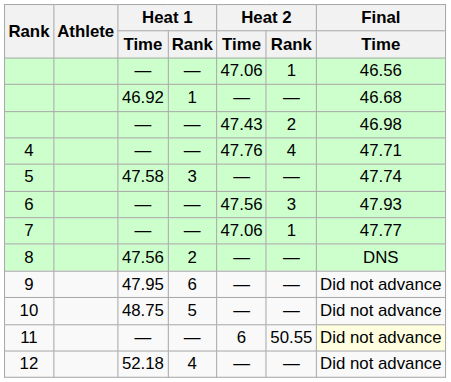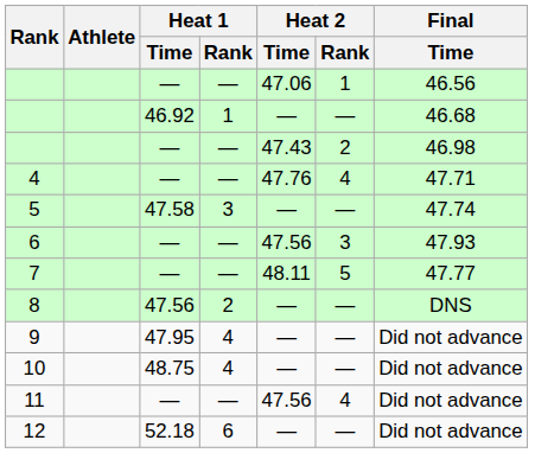7 | Heat 2 / Time: 47.06 -> 48.11
7 | Heat 2 / Rank: 1 -> 5
9 | Heat 1 / Rank: 6 -> 4
10 | Heat 1 / Rank: 5 -> 4
11 | Heat 2 / Time: 6 -> 47.56
11 | Heat 2 / Rank: 50.55 -> 4
11 | Final / Time: lightyellow background -> no background
12 | Heat 1 / Rank: 4 -> 6
